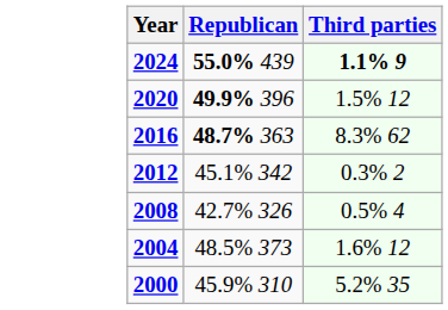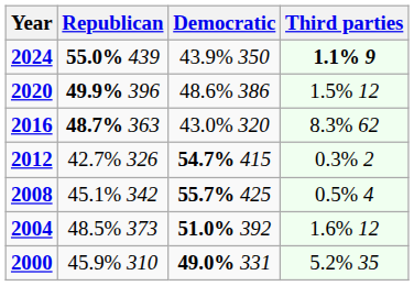+ column: Democratic | 43.9% 350 | 48.6% 386 | 43.0% 320 | 54.7% 415 | 55.7% 425 | 51.0% 392 | 49.0% 331
2012 | Republican: 45.1% 342 -> 42.7% 326
2008 | Republican: 42.7% 326 -> 45.1% 342
